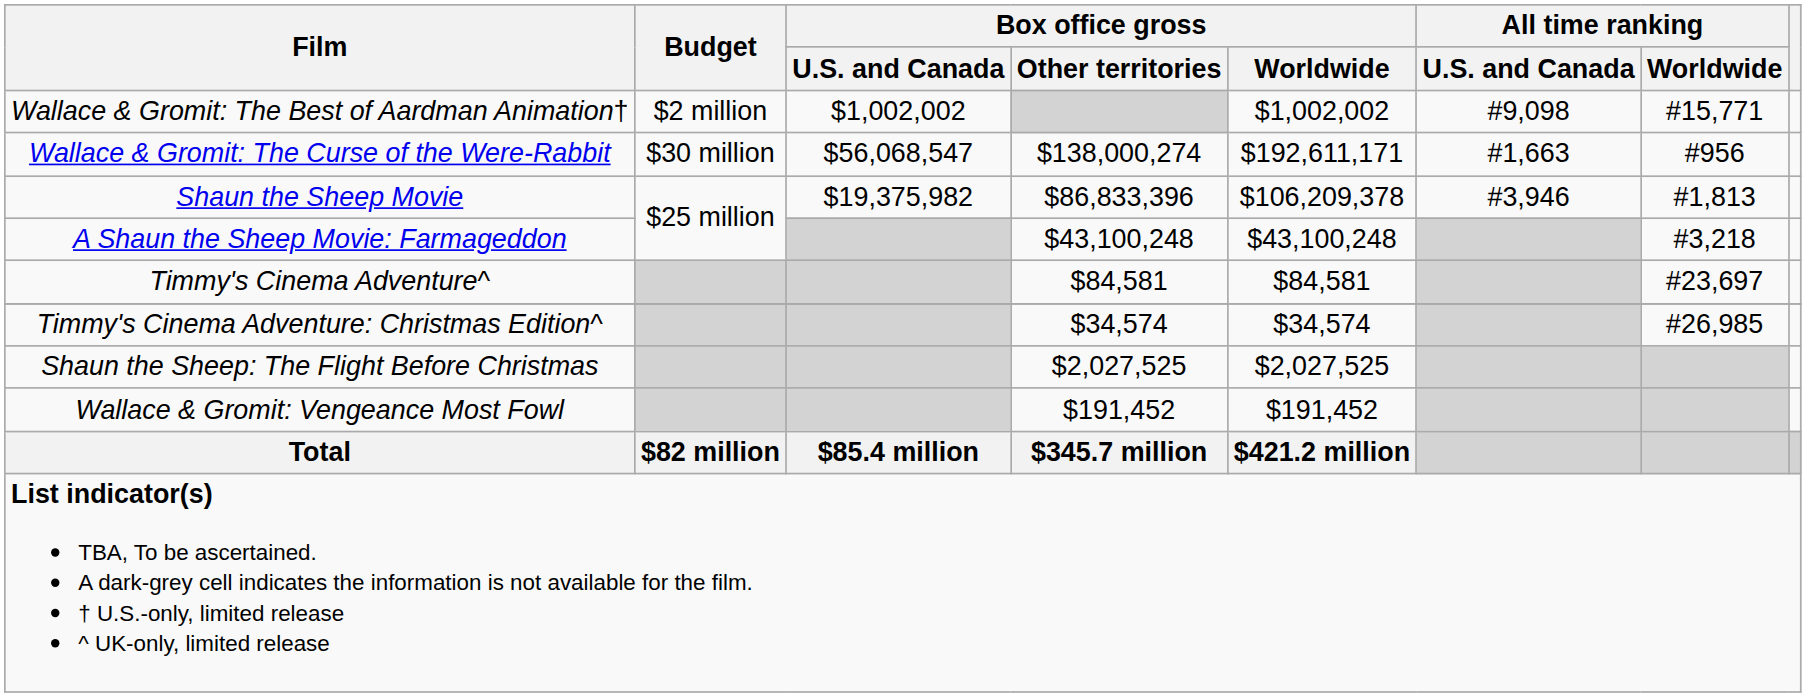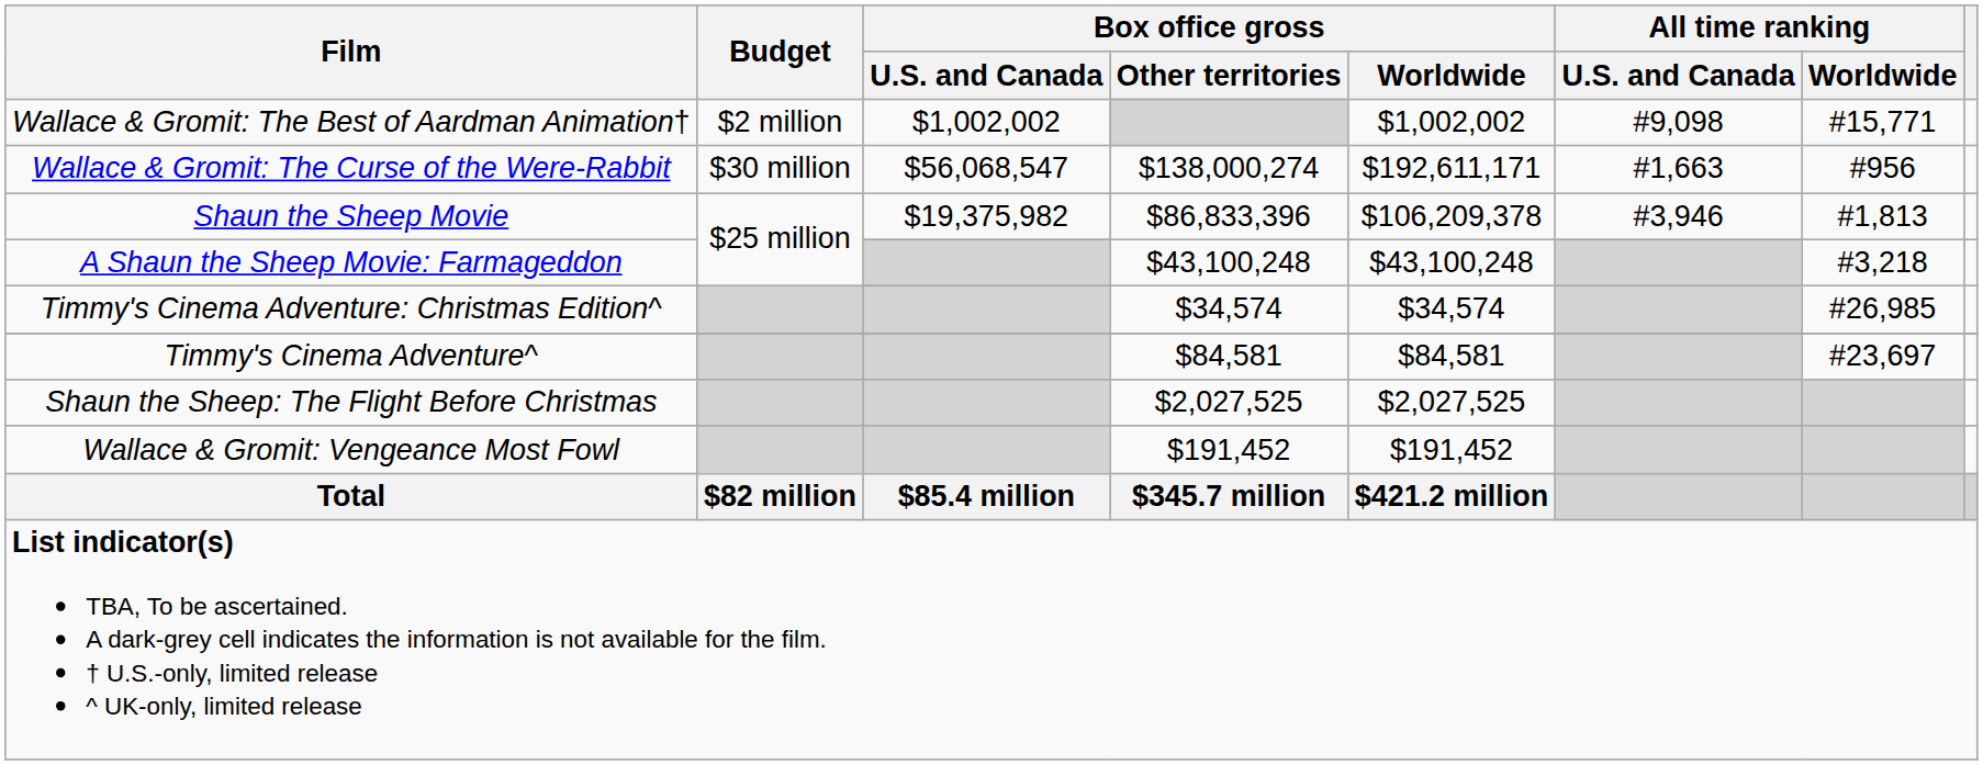rows swapped: Timmy's Cinema Adventure^ <-> Timmy's Cinema Adventure: Christmas Edition^
